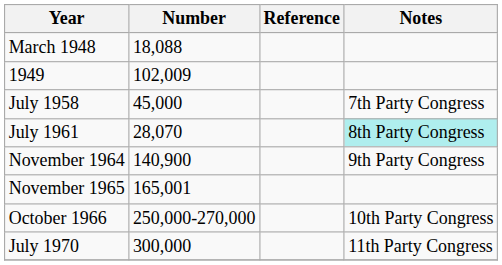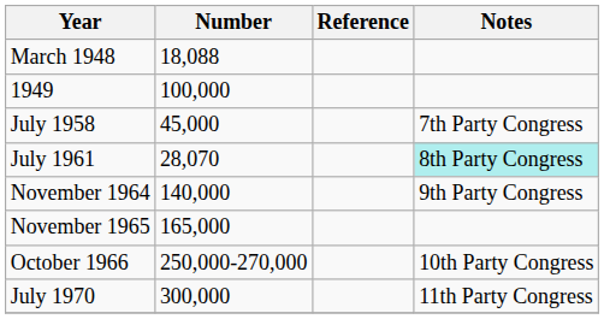1949 | Number: 102,009 -> 100,000
November 1964 | Number: 140,900 -> 140,000
November 1965 | Number: 165,001 -> 165,000
